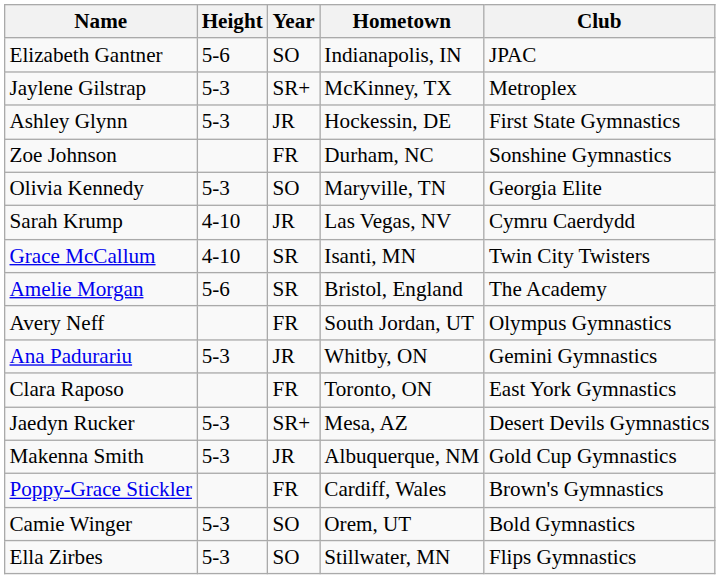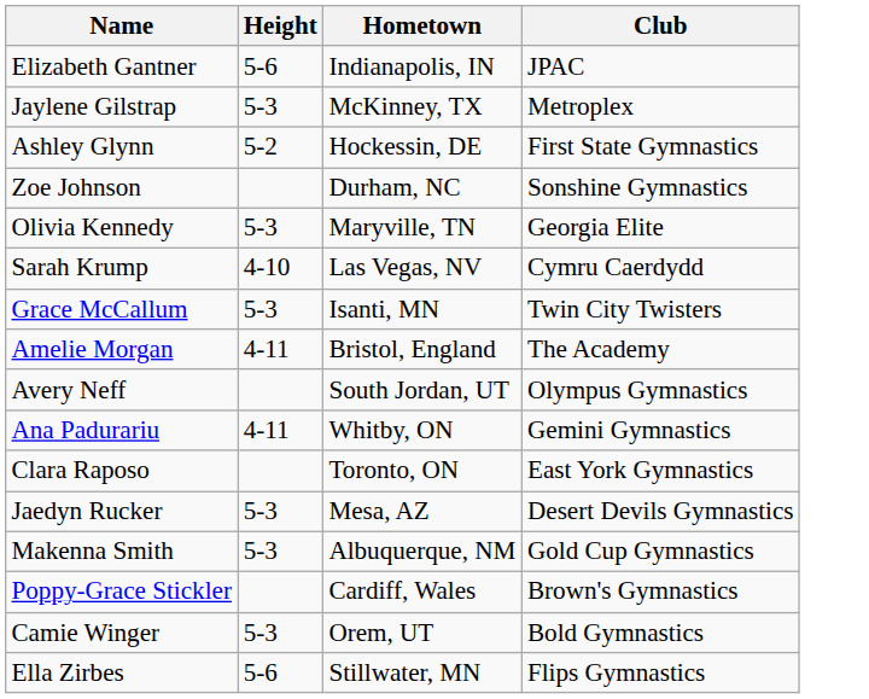- column: Year | SO | SR+ | JR | FR | SO | JR | SR | SR | FR | JR | FR | SR+ | JR | FR | SO | SO
Ashley Glynn | Height: 5-3 -> 5-2
Grace McCallum | Height: 4-10 -> 5-3
Amelie Morgan | Height: 5-6 -> 4-11
Ana Padurariu | Height: 5-3 -> 4-11
Ella Zirbes | Height: 5-3 -> 5-6
